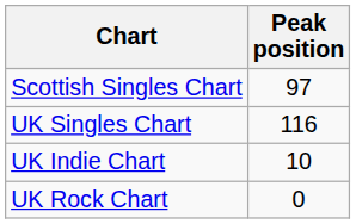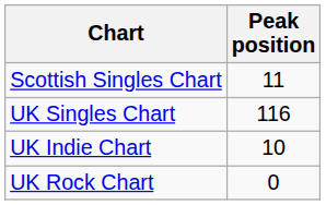Scottish Singles Chart | Peak position: 97 -> 11
